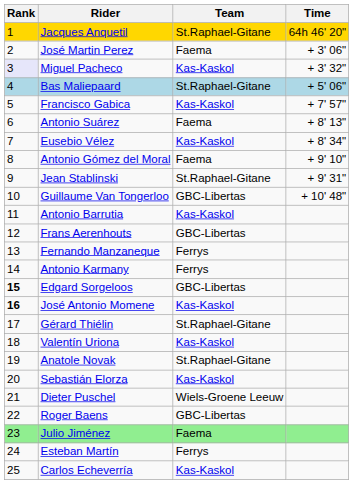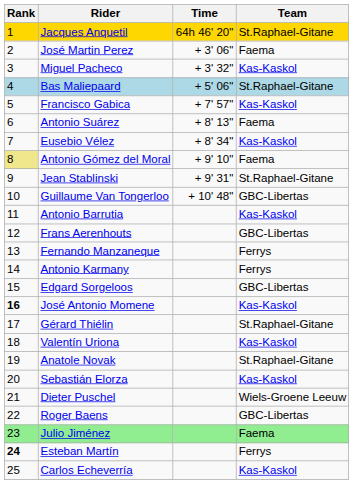columns swapped: Team <-> Time
Miguel Pacheco | Rank: lavender background -> no background
Antonio Gómez del Moral | Rank: no background -> khaki background
Edgard Sorgeloos | Rank: bold -> normal
Esteban Martín | Rank: normal -> bold
